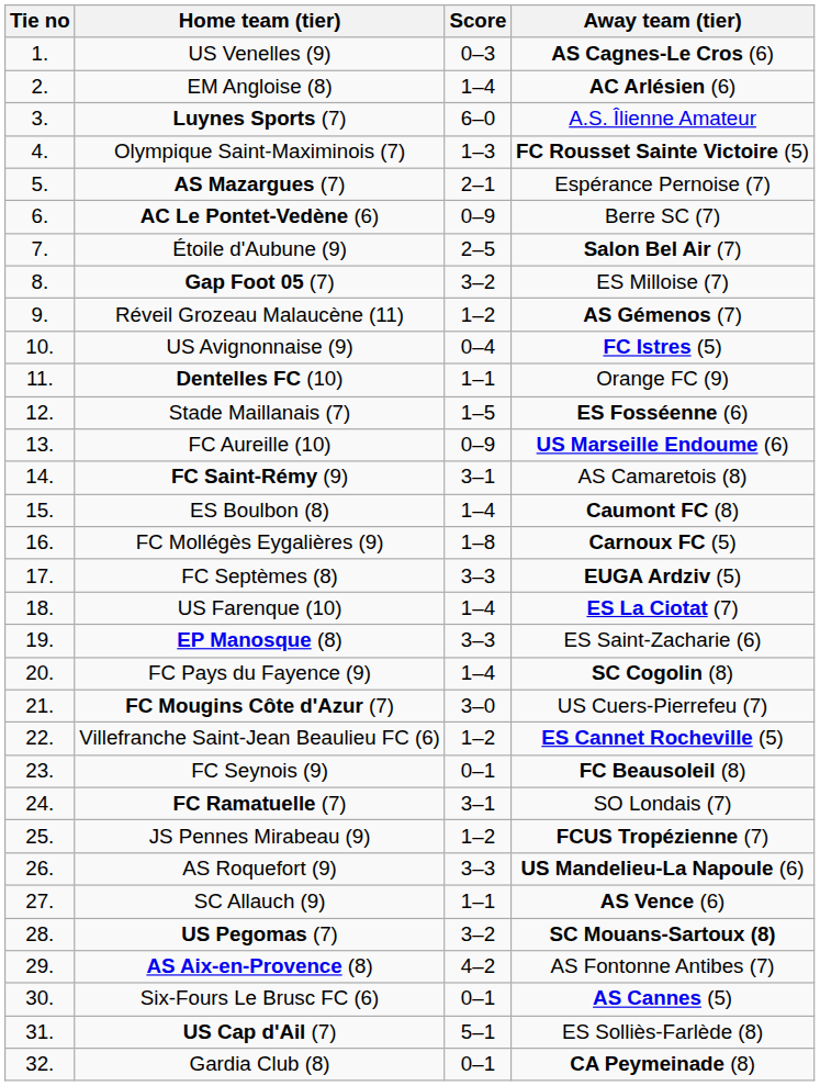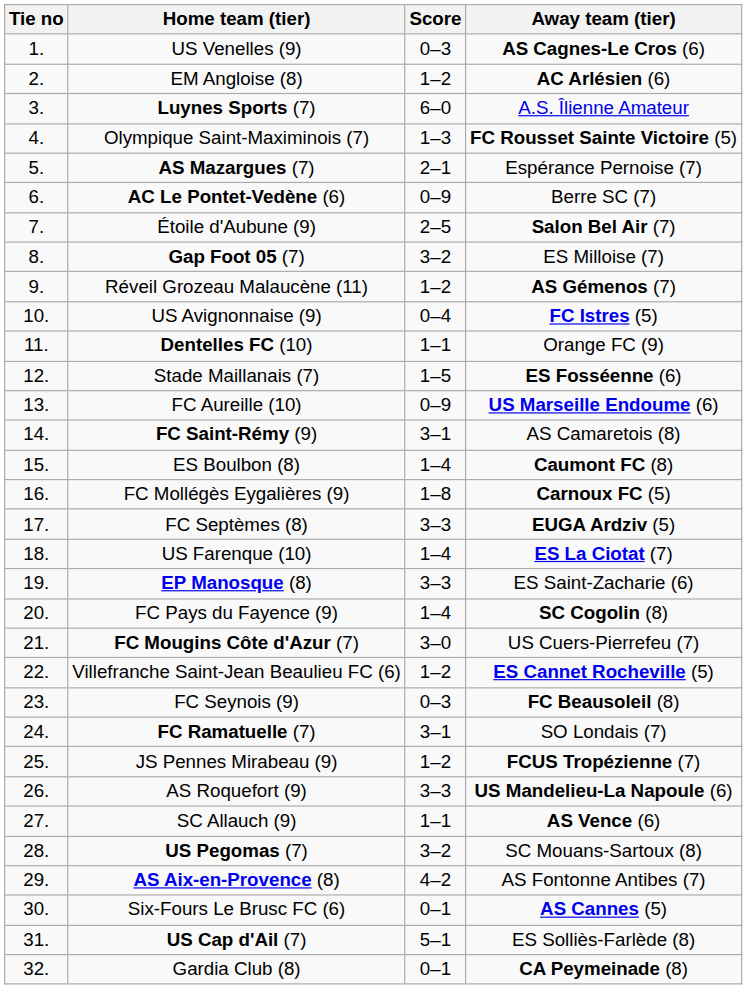EM Angloise (8) | Score: 1–4 -> 1–2
FC Seynois (9) | Score: 0–1 -> 0–3
US Pegomas (7) | Away team (tier): bold -> normal
